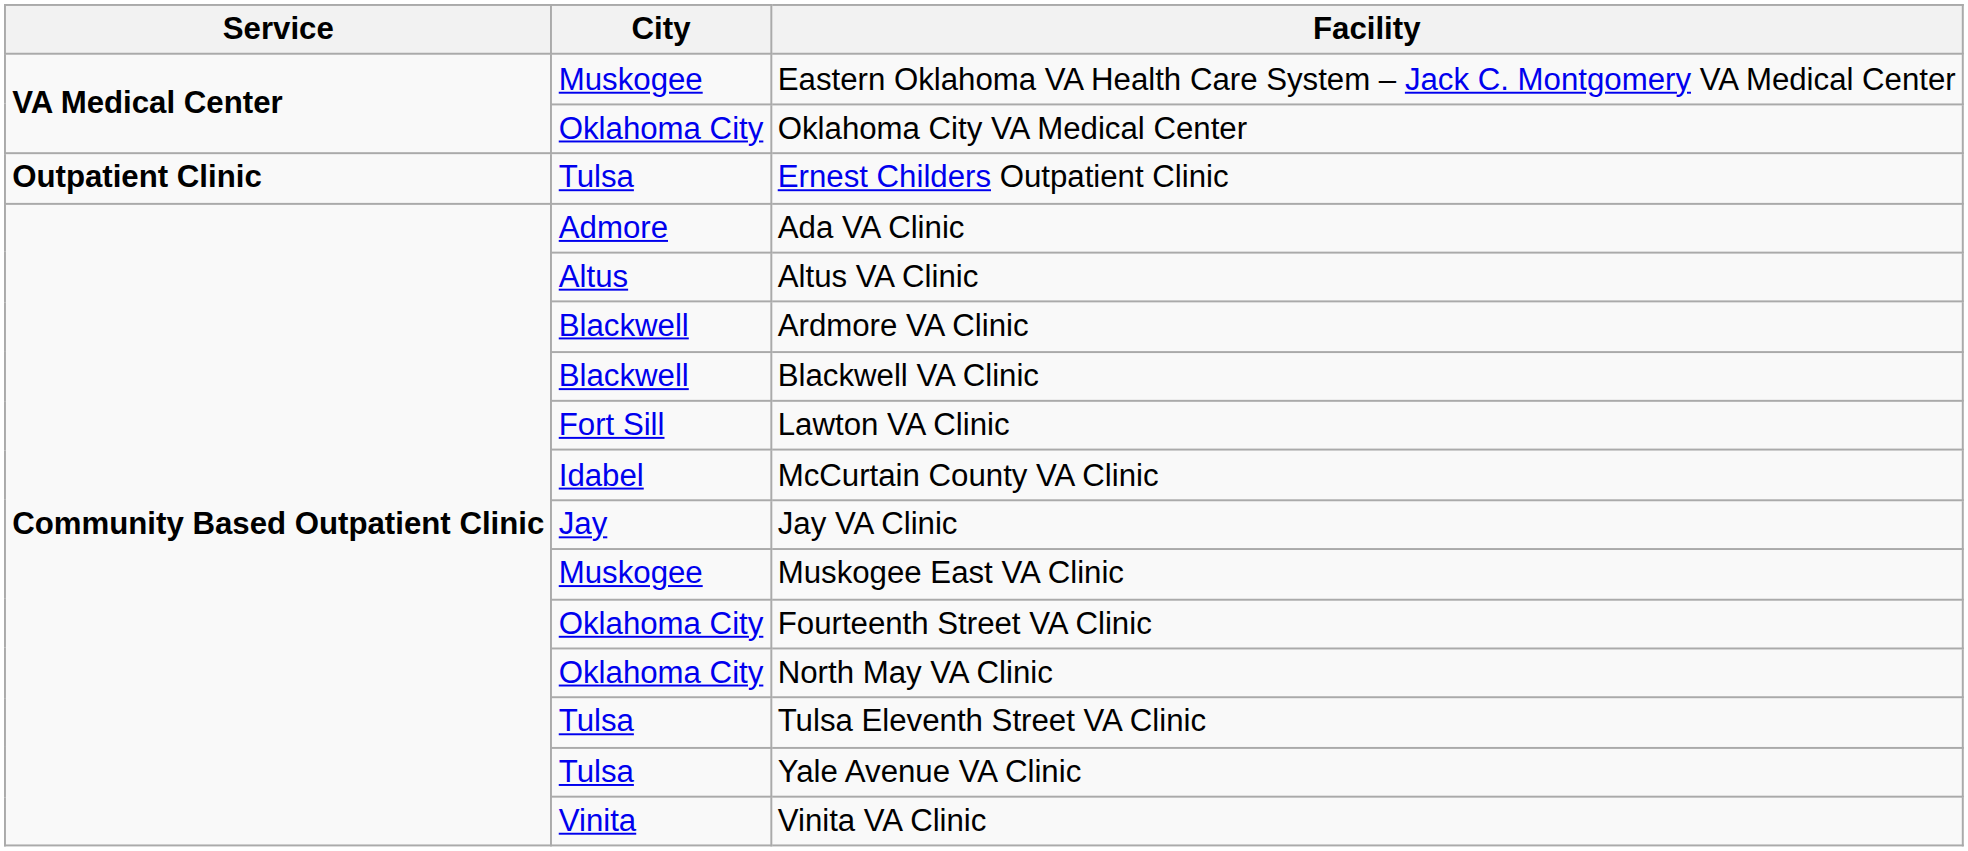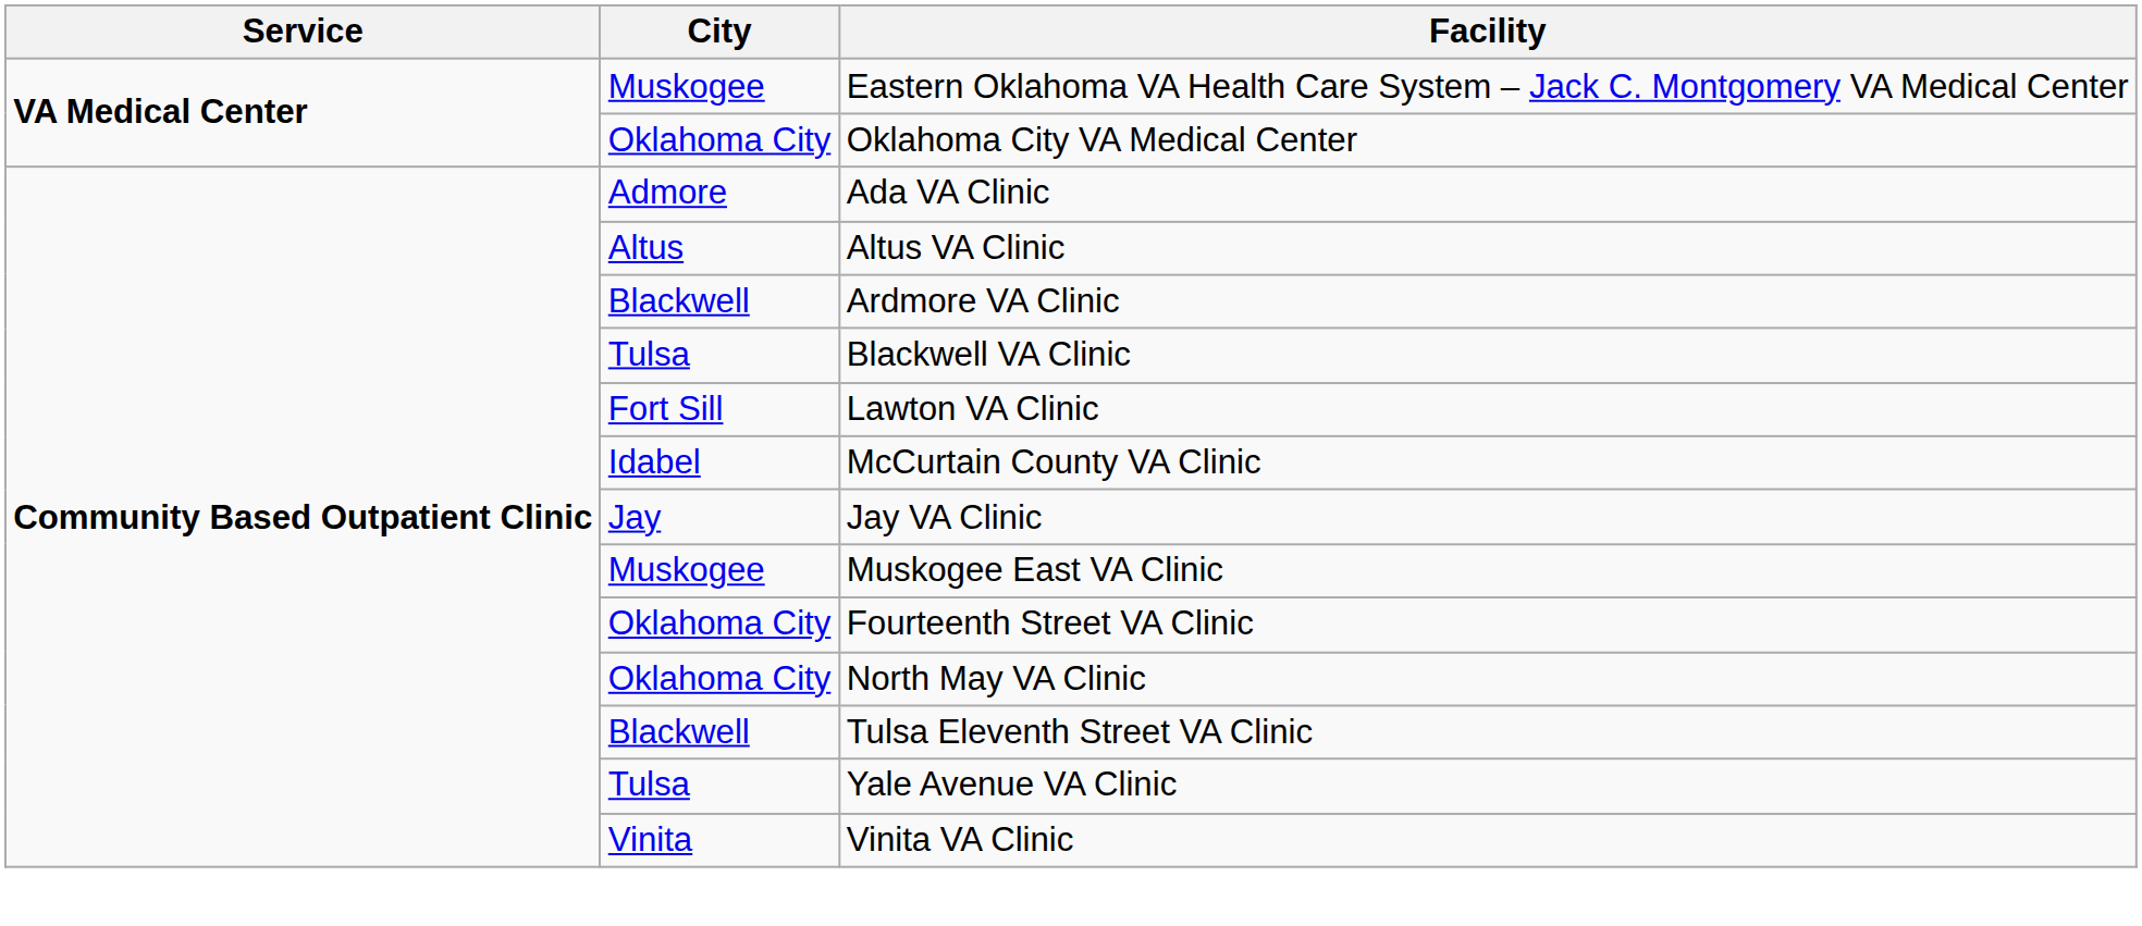- row: Outpatient Clinic | Tulsa | Ernest Childers Outpatient Clinic
Blackwell VA Clinic | City: Blackwell -> Tulsa
Tulsa Eleventh Street VA Clinic | City: Tulsa -> Blackwell
